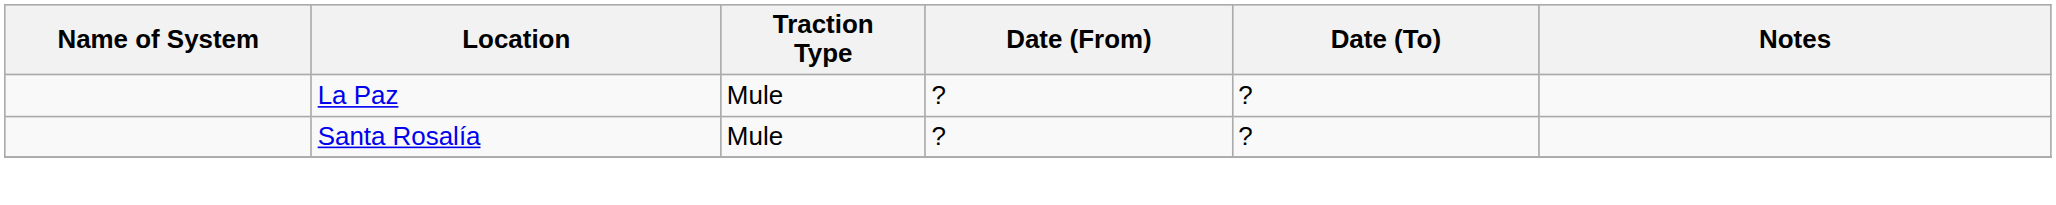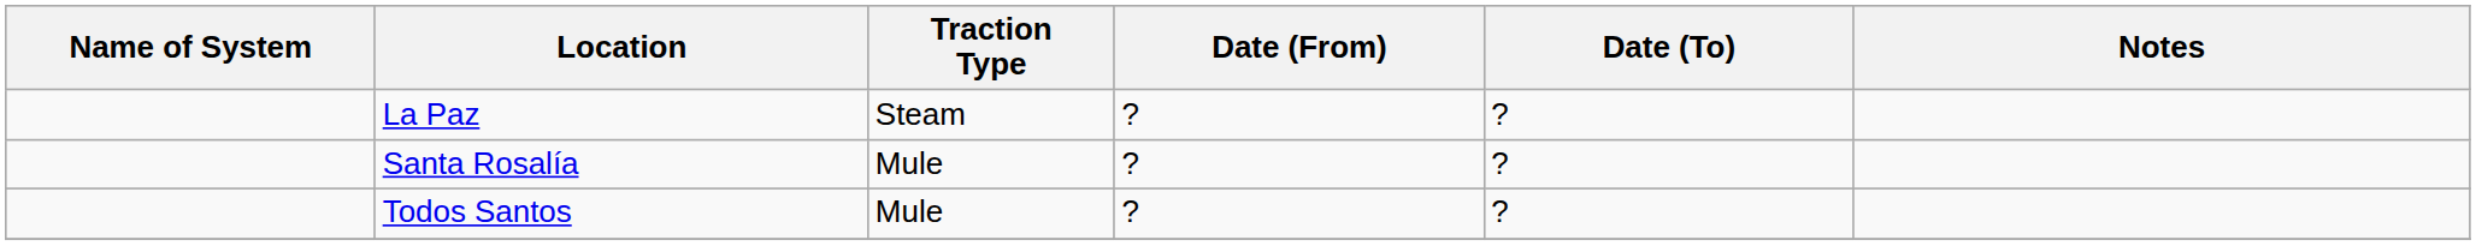La Paz | Traction Type: Mule -> Steam
+ row: Todos Santos | Mule | ? | ?
